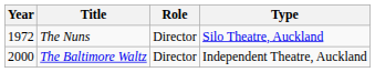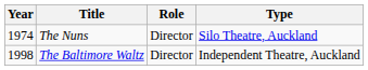The Nuns | Year: 1972 -> 1974
The Baltimore Waltz | Year: 2000 -> 1998
